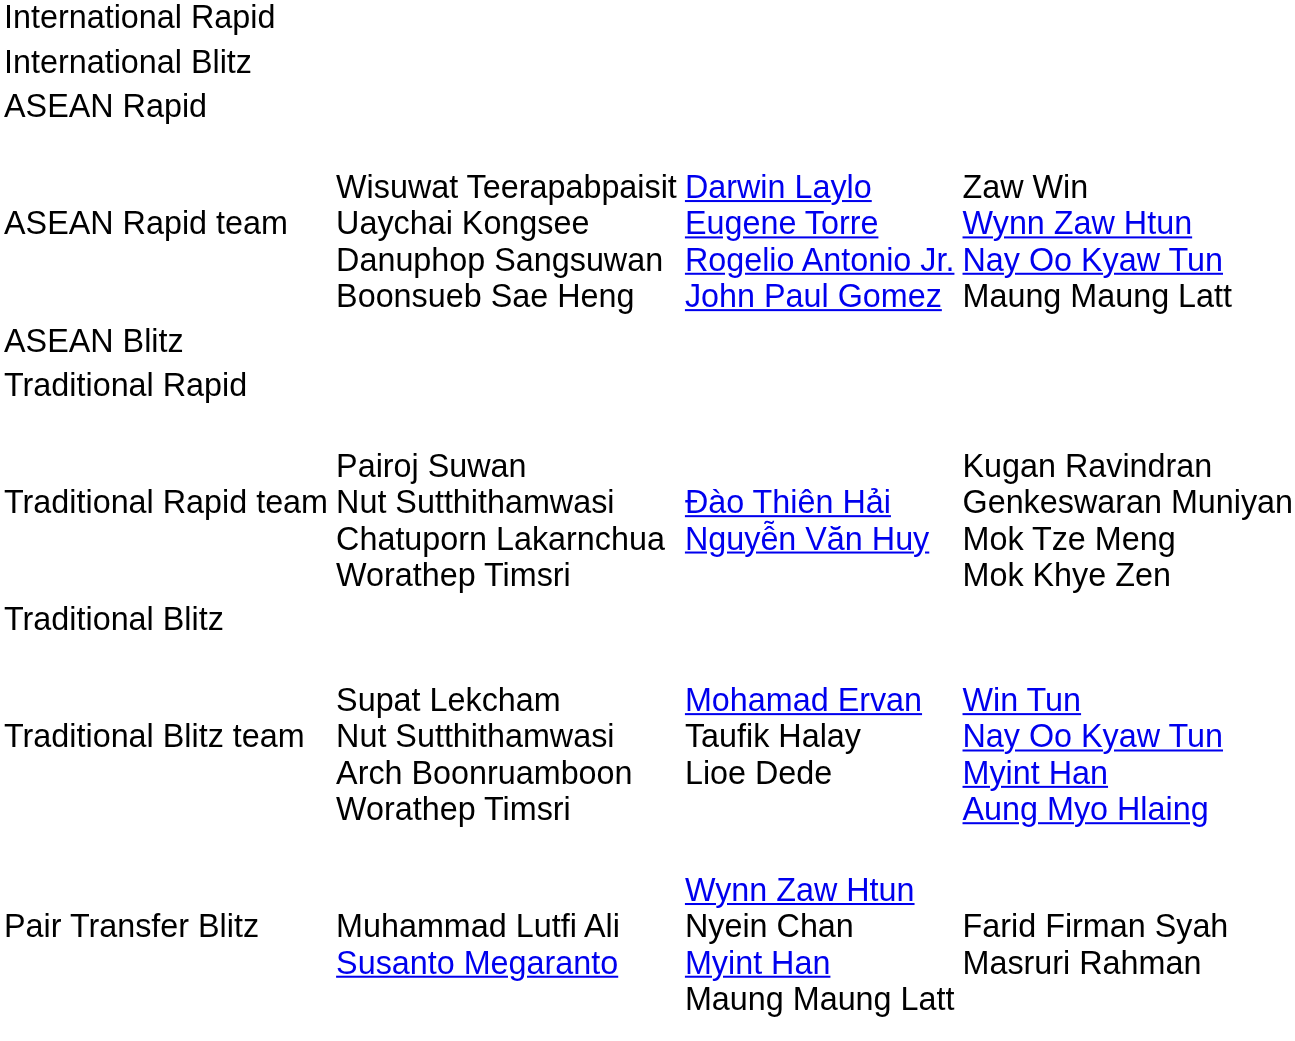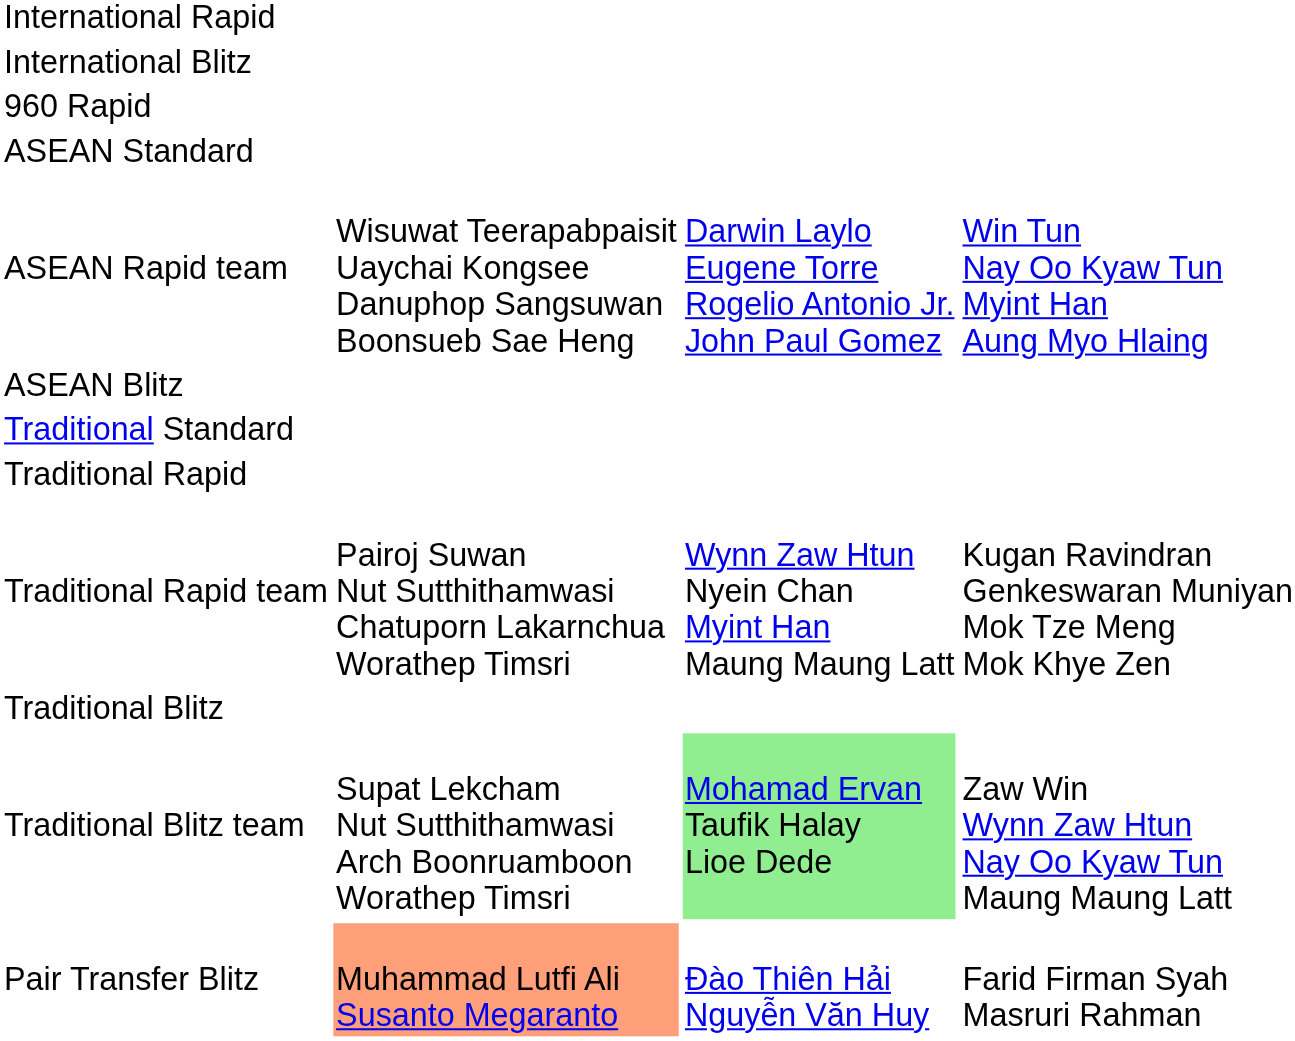+ row: 960 Rapid
+ row: ASEAN Standard
- row: ASEAN Rapid
ASEAN Rapid team | column 4: Zaw Win Wynn Zaw Htun Nay Oo Kyaw Tun Maung Maung Latt -> Win Tun Nay Oo Kyaw Tun Myint Han Aung Myo Hlaing
+ row: Traditional Standard
Traditional Rapid team | column 3: Đào Thiên Hải Nguyễn Văn Huy -> Wynn Zaw Htun Nyein Chan Myint Han Maung Maung Latt
Traditional Blitz team | column 3: no background -> lightgreen background
Traditional Blitz team | column 4: Win Tun Nay Oo Kyaw Tun Myint Han Aung Myo Hlaing -> Zaw Win Wynn Zaw Htun Nay Oo Kyaw Tun Maung Maung Latt
Pair Transfer Blitz | column 2: no background -> lightsalmon background
Pair Transfer Blitz | column 3: Wynn Zaw Htun Nyein Chan Myint Han Maung Maung Latt -> Đào Thiên Hải Nguyễn Văn Huy
